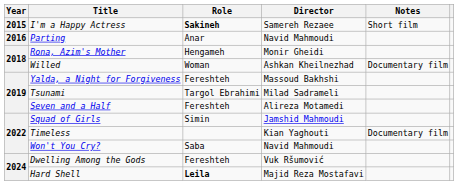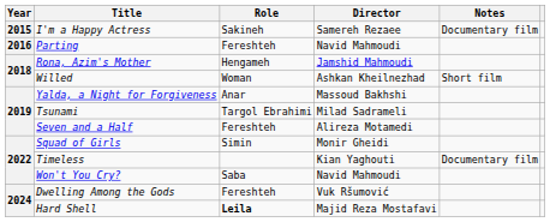I'm a Happy Actress | Role: bold -> normal
I'm a Happy Actress | Notes: Short film -> Documentary film
Parting | Role: Anar -> Fereshteh
Rona, Azim's Mother | Director: Monir Gheidi -> Jamshid Mahmoudi
Willed | Notes: Documentary film -> Short film
Yalda, a Night for Forgiveness | Role: Fereshteh -> Anar
Squad of Girls | Director: Jamshid Mahmoudi -> Monir Gheidi
